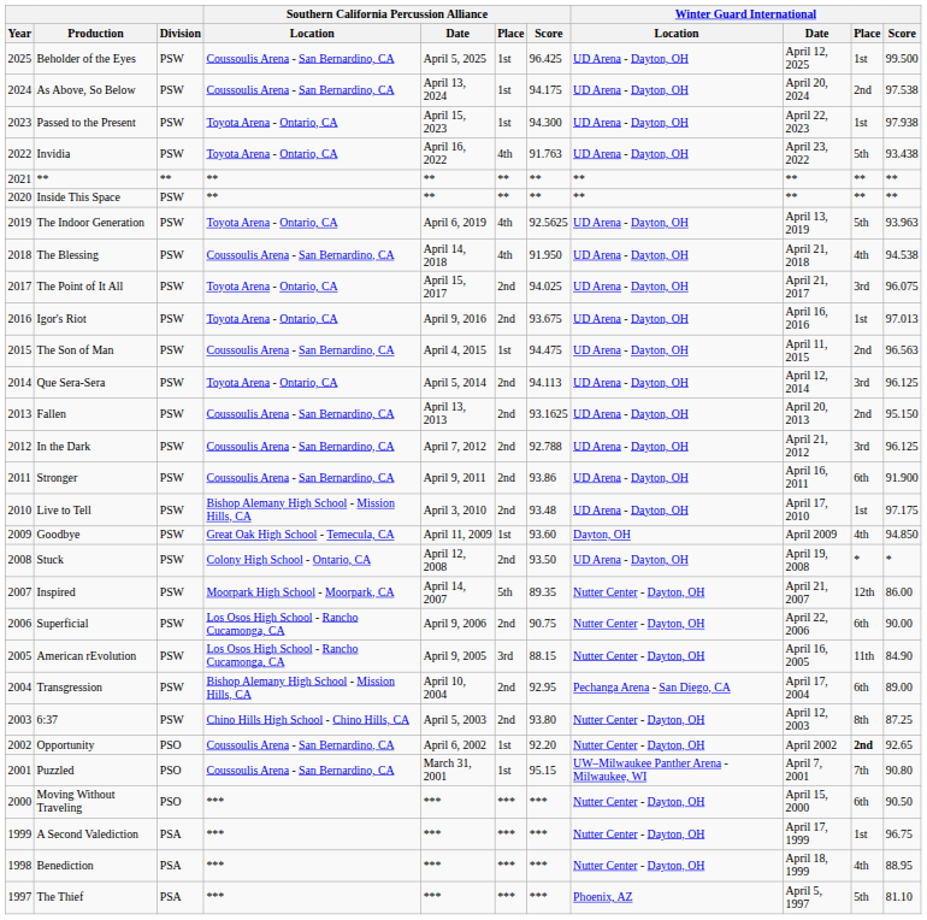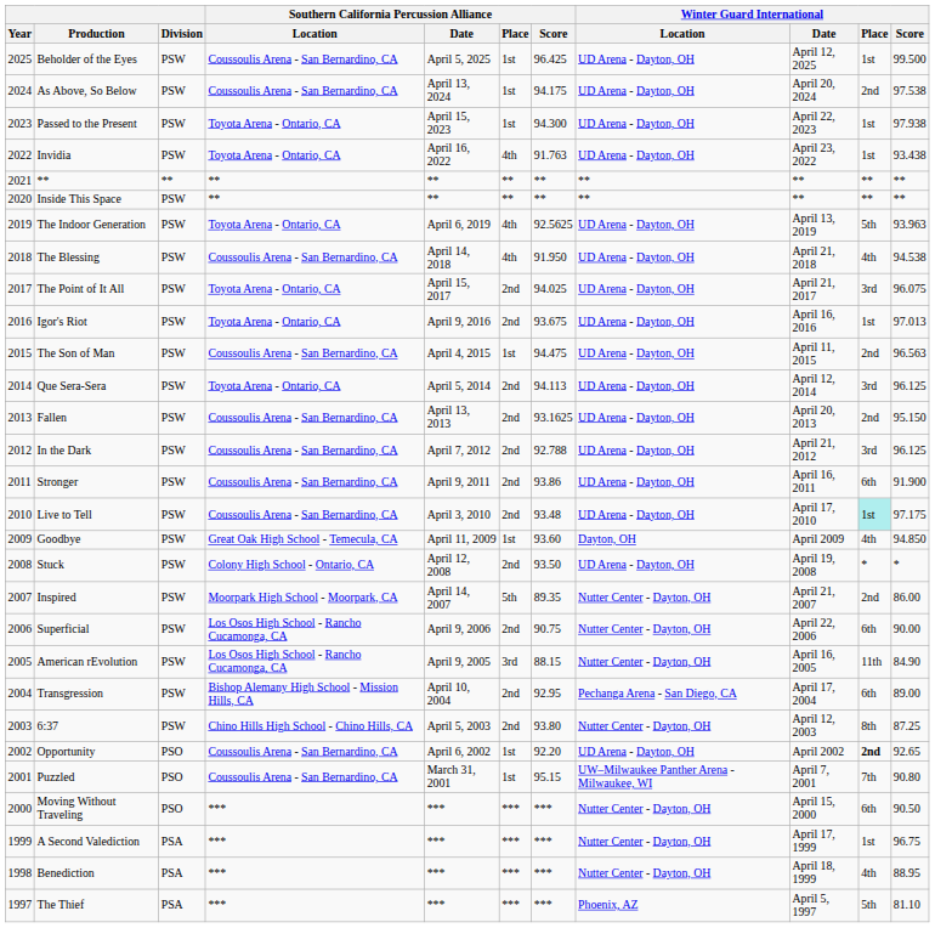Invidia | Winter Guard International / Place: 5th -> 1st
Live to Tell | Southern California Percussion Alliance / Location: Bishop Alemany High School - Mission Hills, CA -> Coussoulis Arena - San Bernardino, CA
Live to Tell | Winter Guard International / Place: no background -> paleturquoise background
Inspired | Winter Guard International / Place: 12th -> 2nd
Opportunity | Winter Guard International / Location: Nutter Center - Dayton, OH -> UD Arena - Dayton, OH
